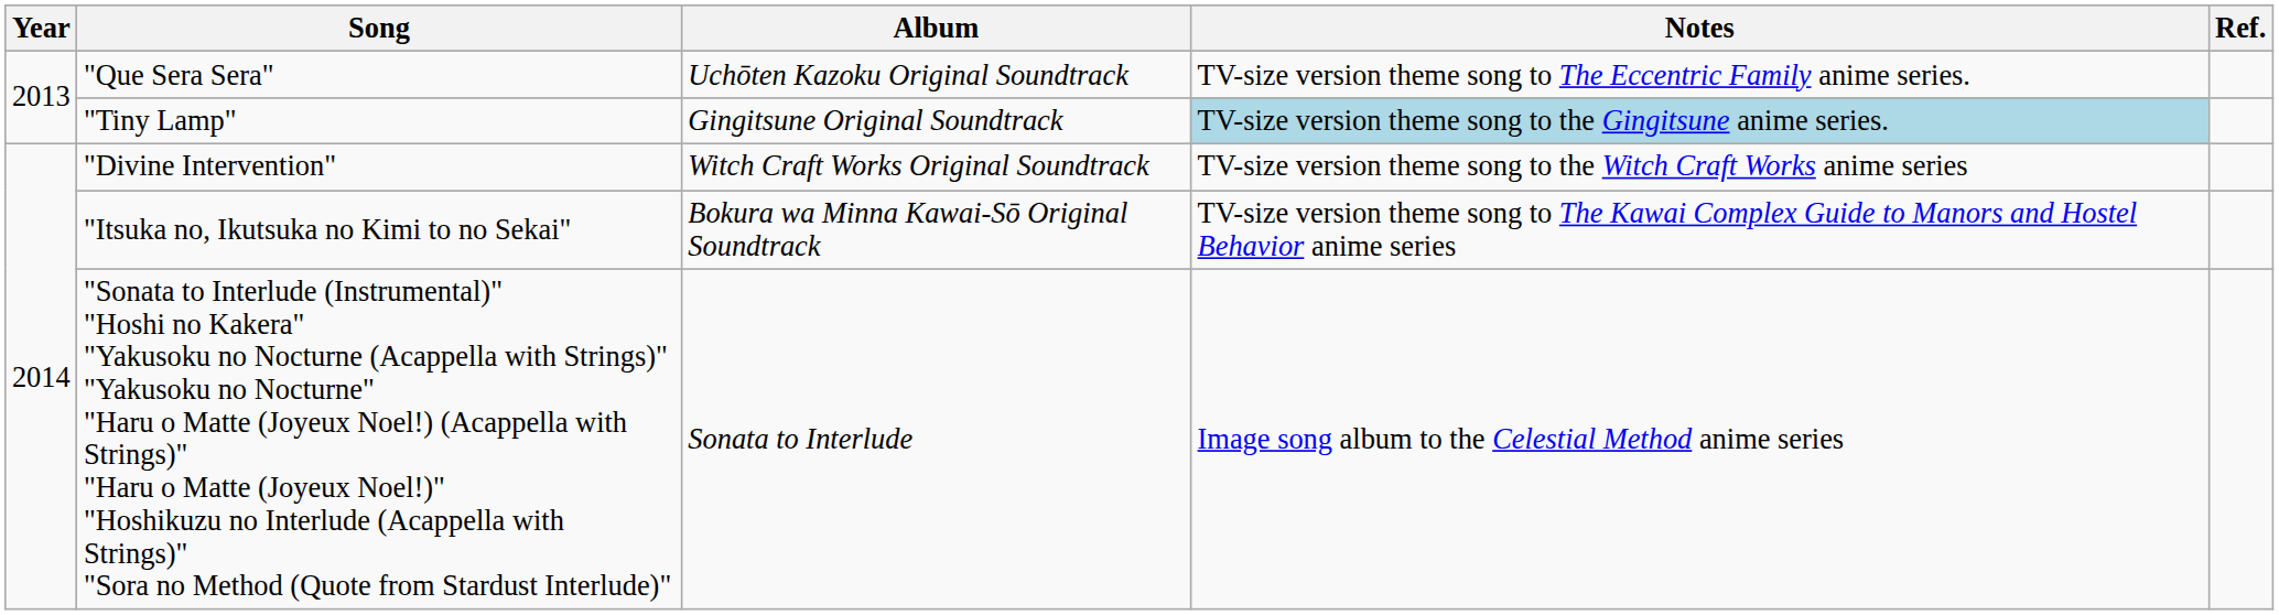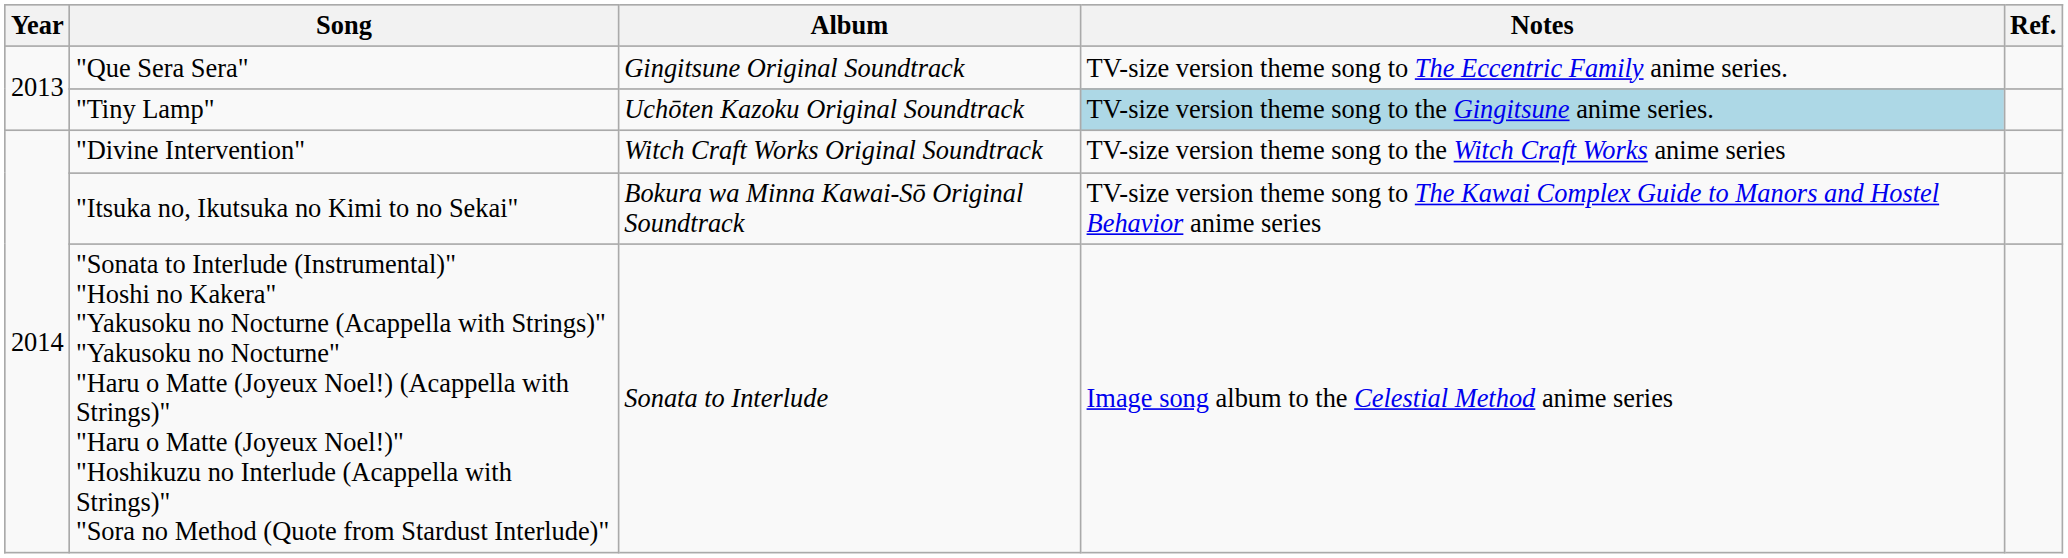"Que Sera Sera" | Album: Uchōten Kazoku Original Soundtrack -> Gingitsune Original Soundtrack
"Tiny Lamp" | Album: Gingitsune Original Soundtrack -> Uchōten Kazoku Original Soundtrack
